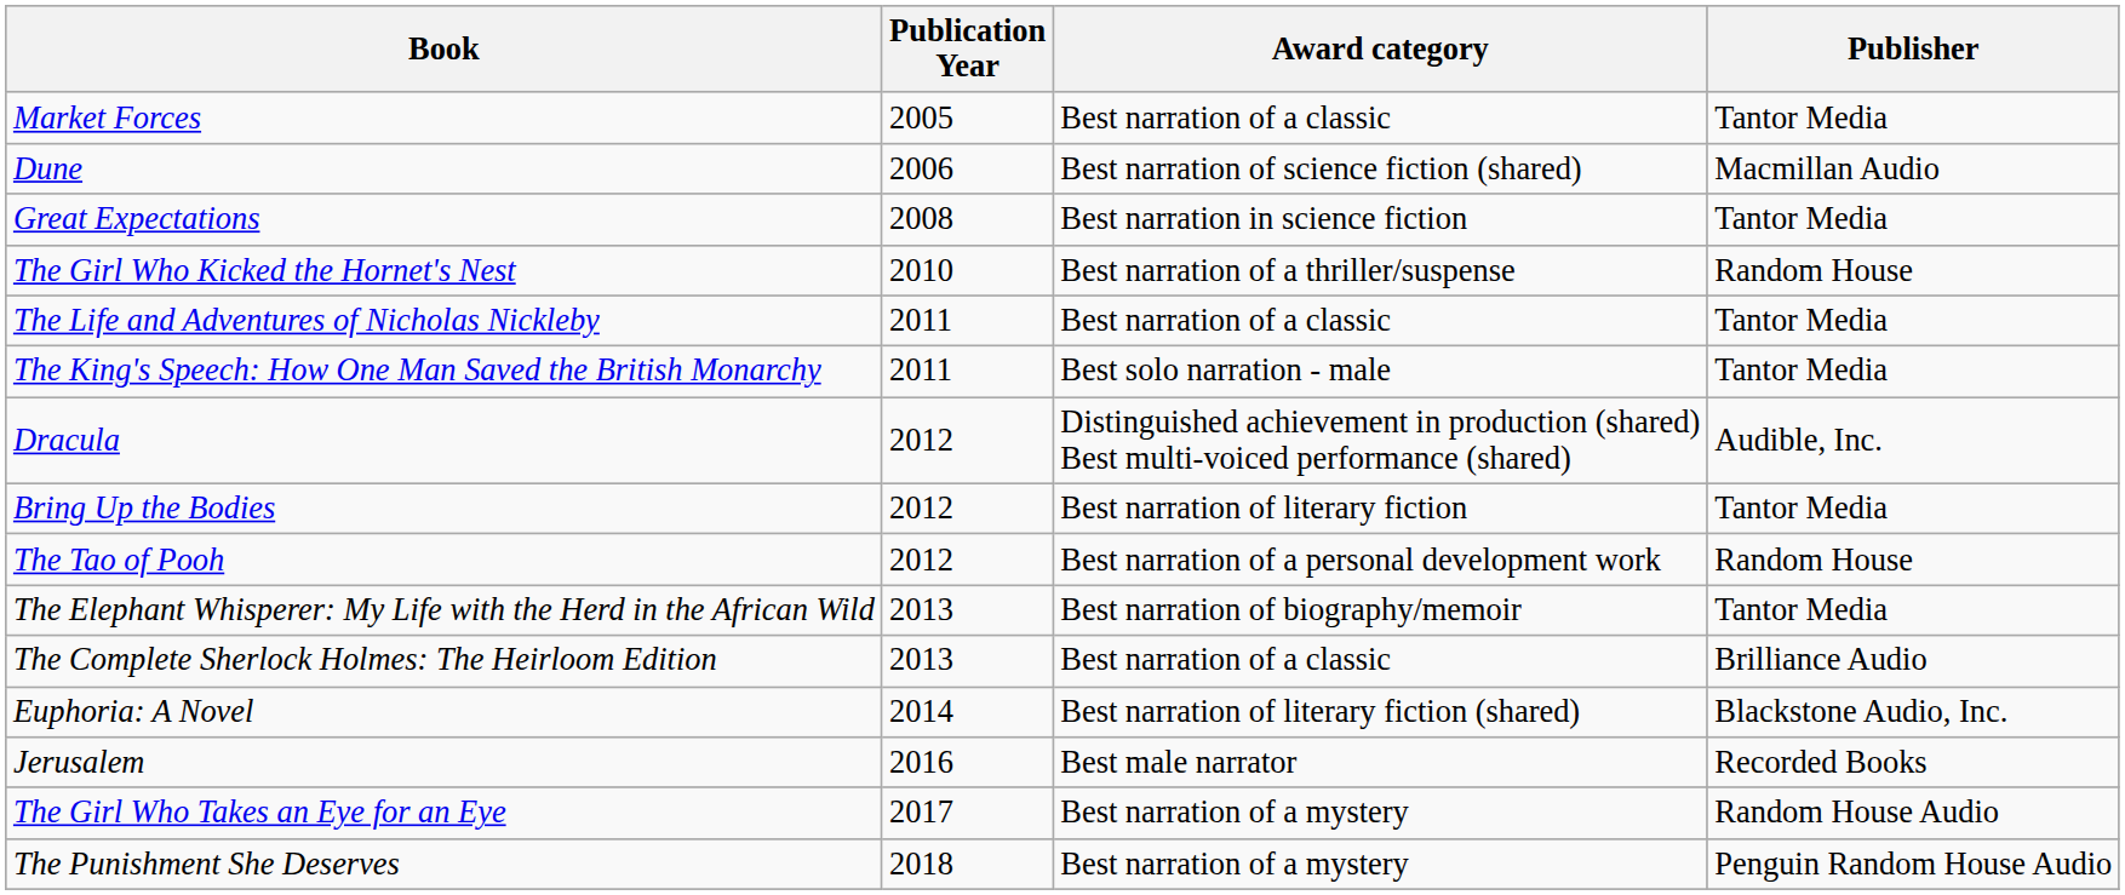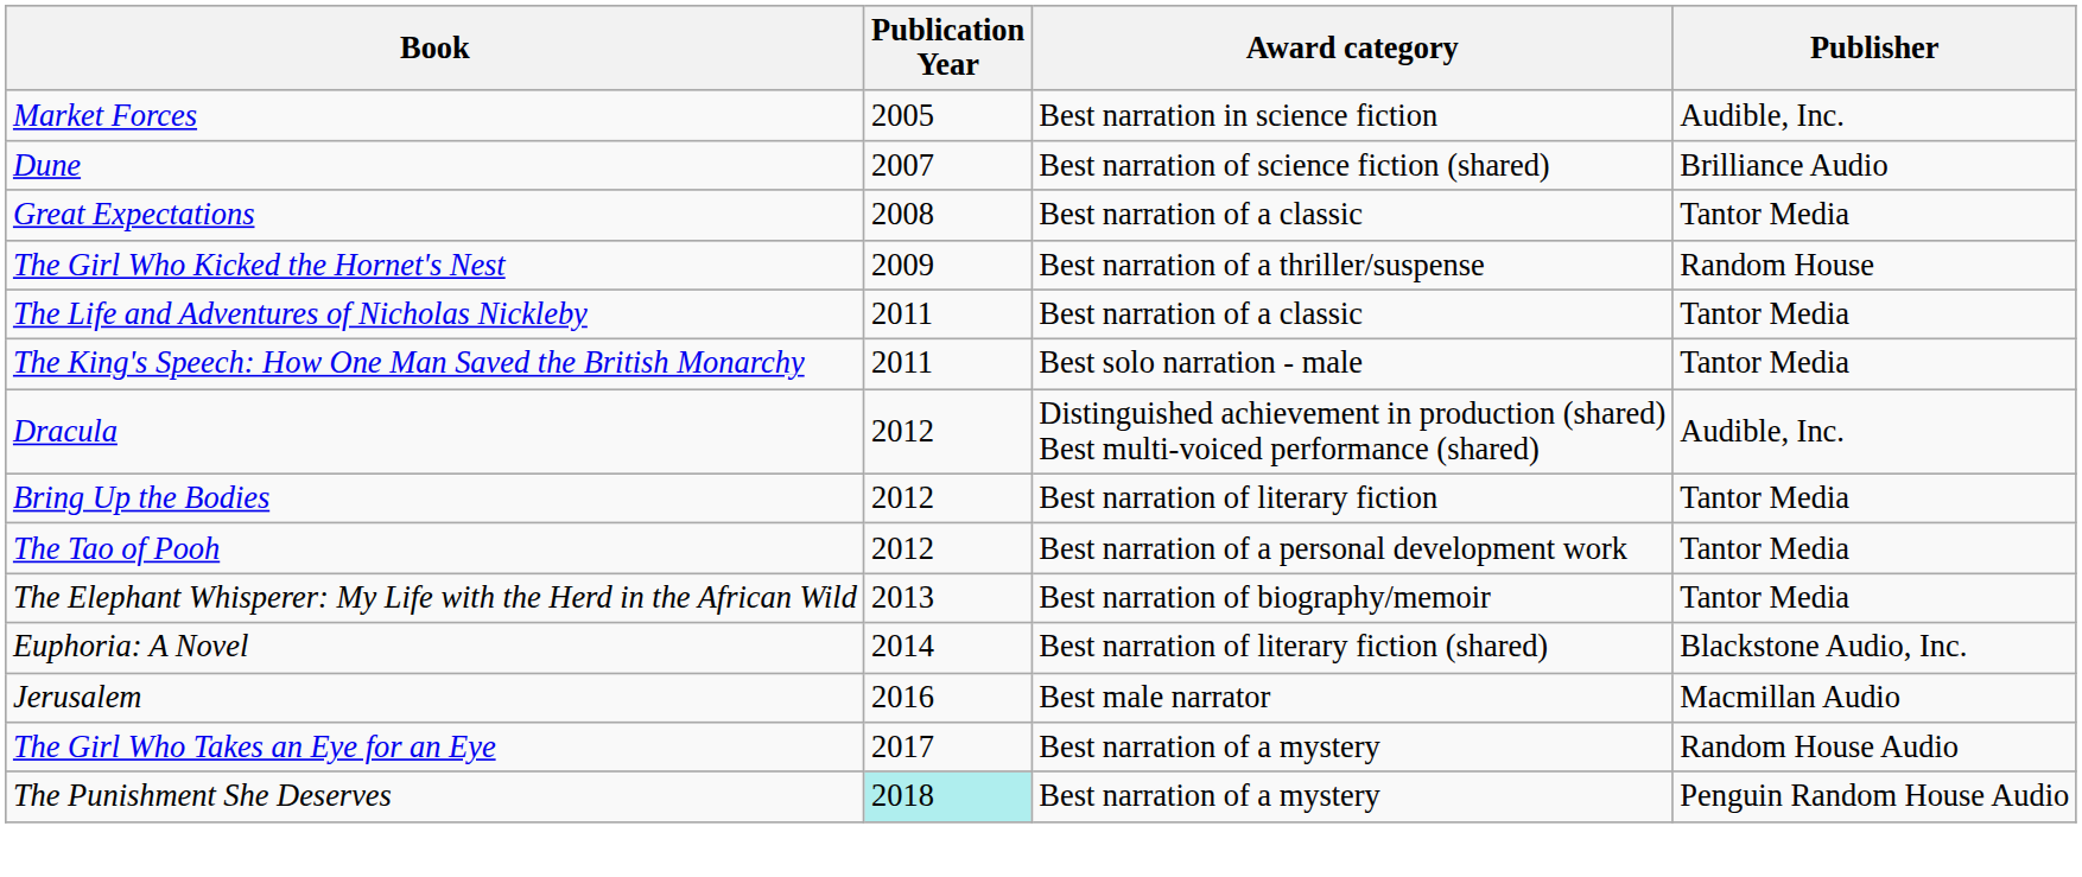Market Forces | Award category: Best narration of a classic -> Best narration in science fiction
Market Forces | Publisher: Tantor Media -> Audible, Inc.
Dune | Publication Year: 2006 -> 2007
Dune | Publisher: Macmillan Audio -> Brilliance Audio
Great Expectations | Award category: Best narration in science fiction -> Best narration of a classic
The Girl Who Kicked the Hornet's Nest | Publication Year: 2010 -> 2009
The Tao of Pooh | Publisher: Random House -> Tantor Media
- row: The Complete Sherlock Holmes: The Heirloom Edition | 2013 | Best narration of a classic | Brilliance Audio
Jerusalem | Publisher: Recorded Books -> Macmillan Audio
The Punishment She Deserves | Publication Year: no background -> paleturquoise background
